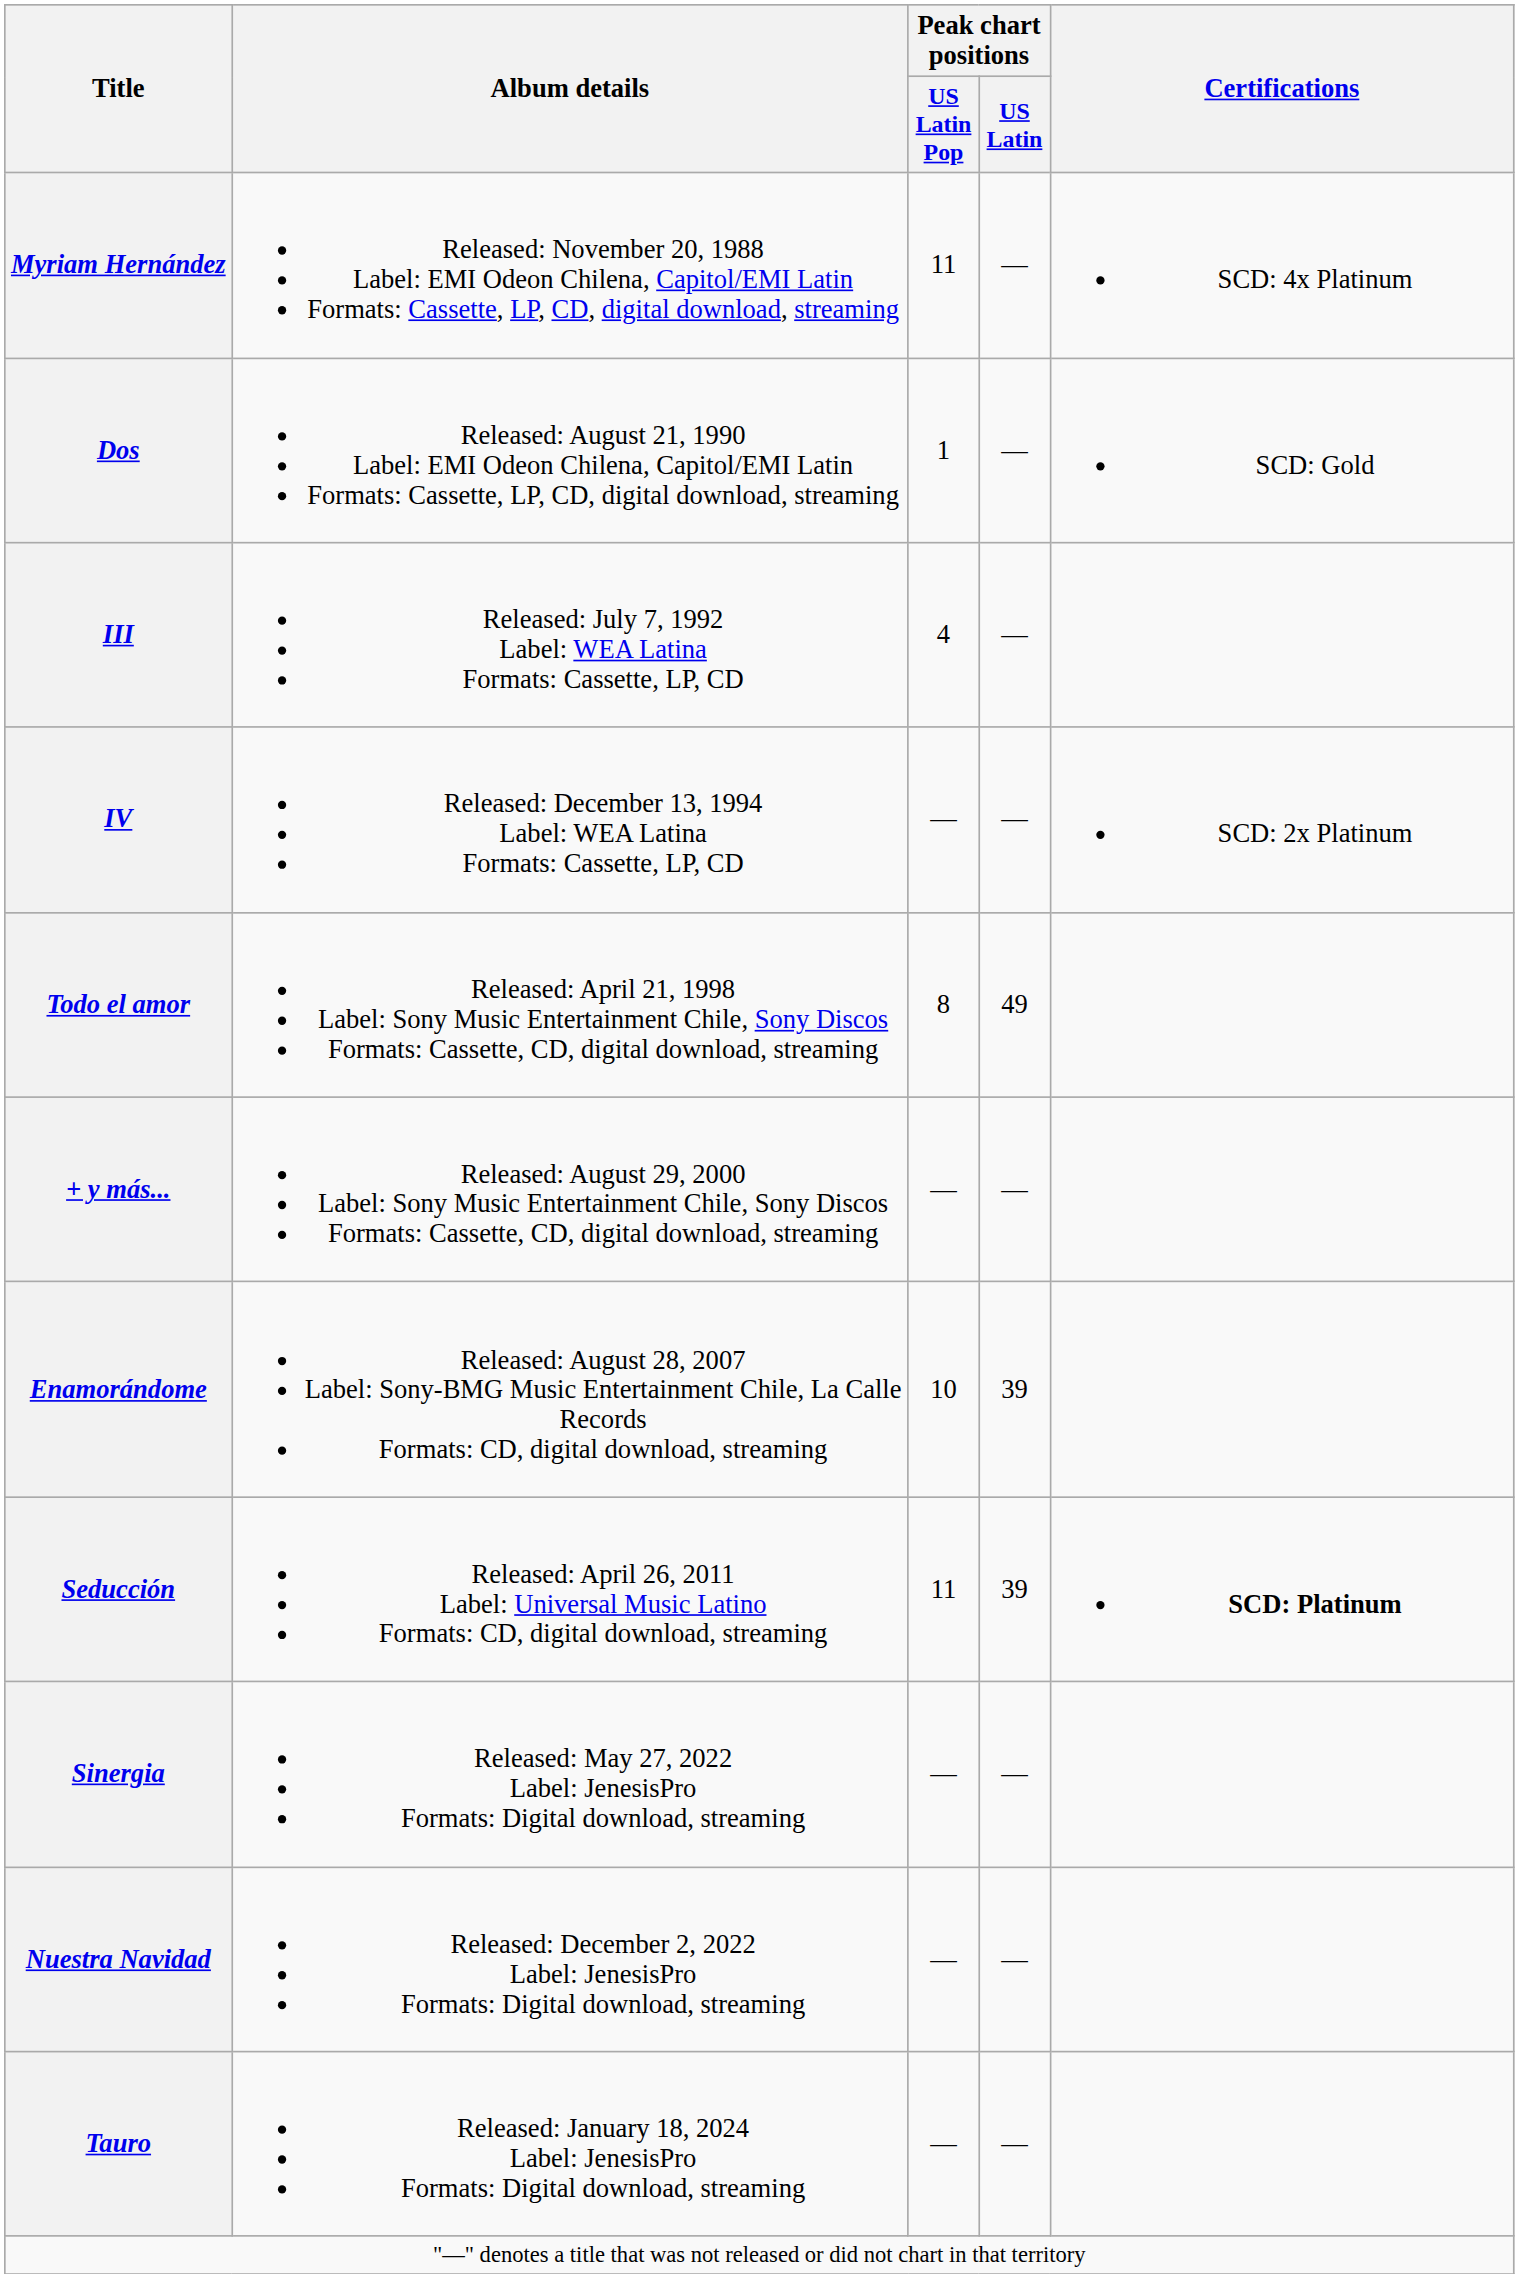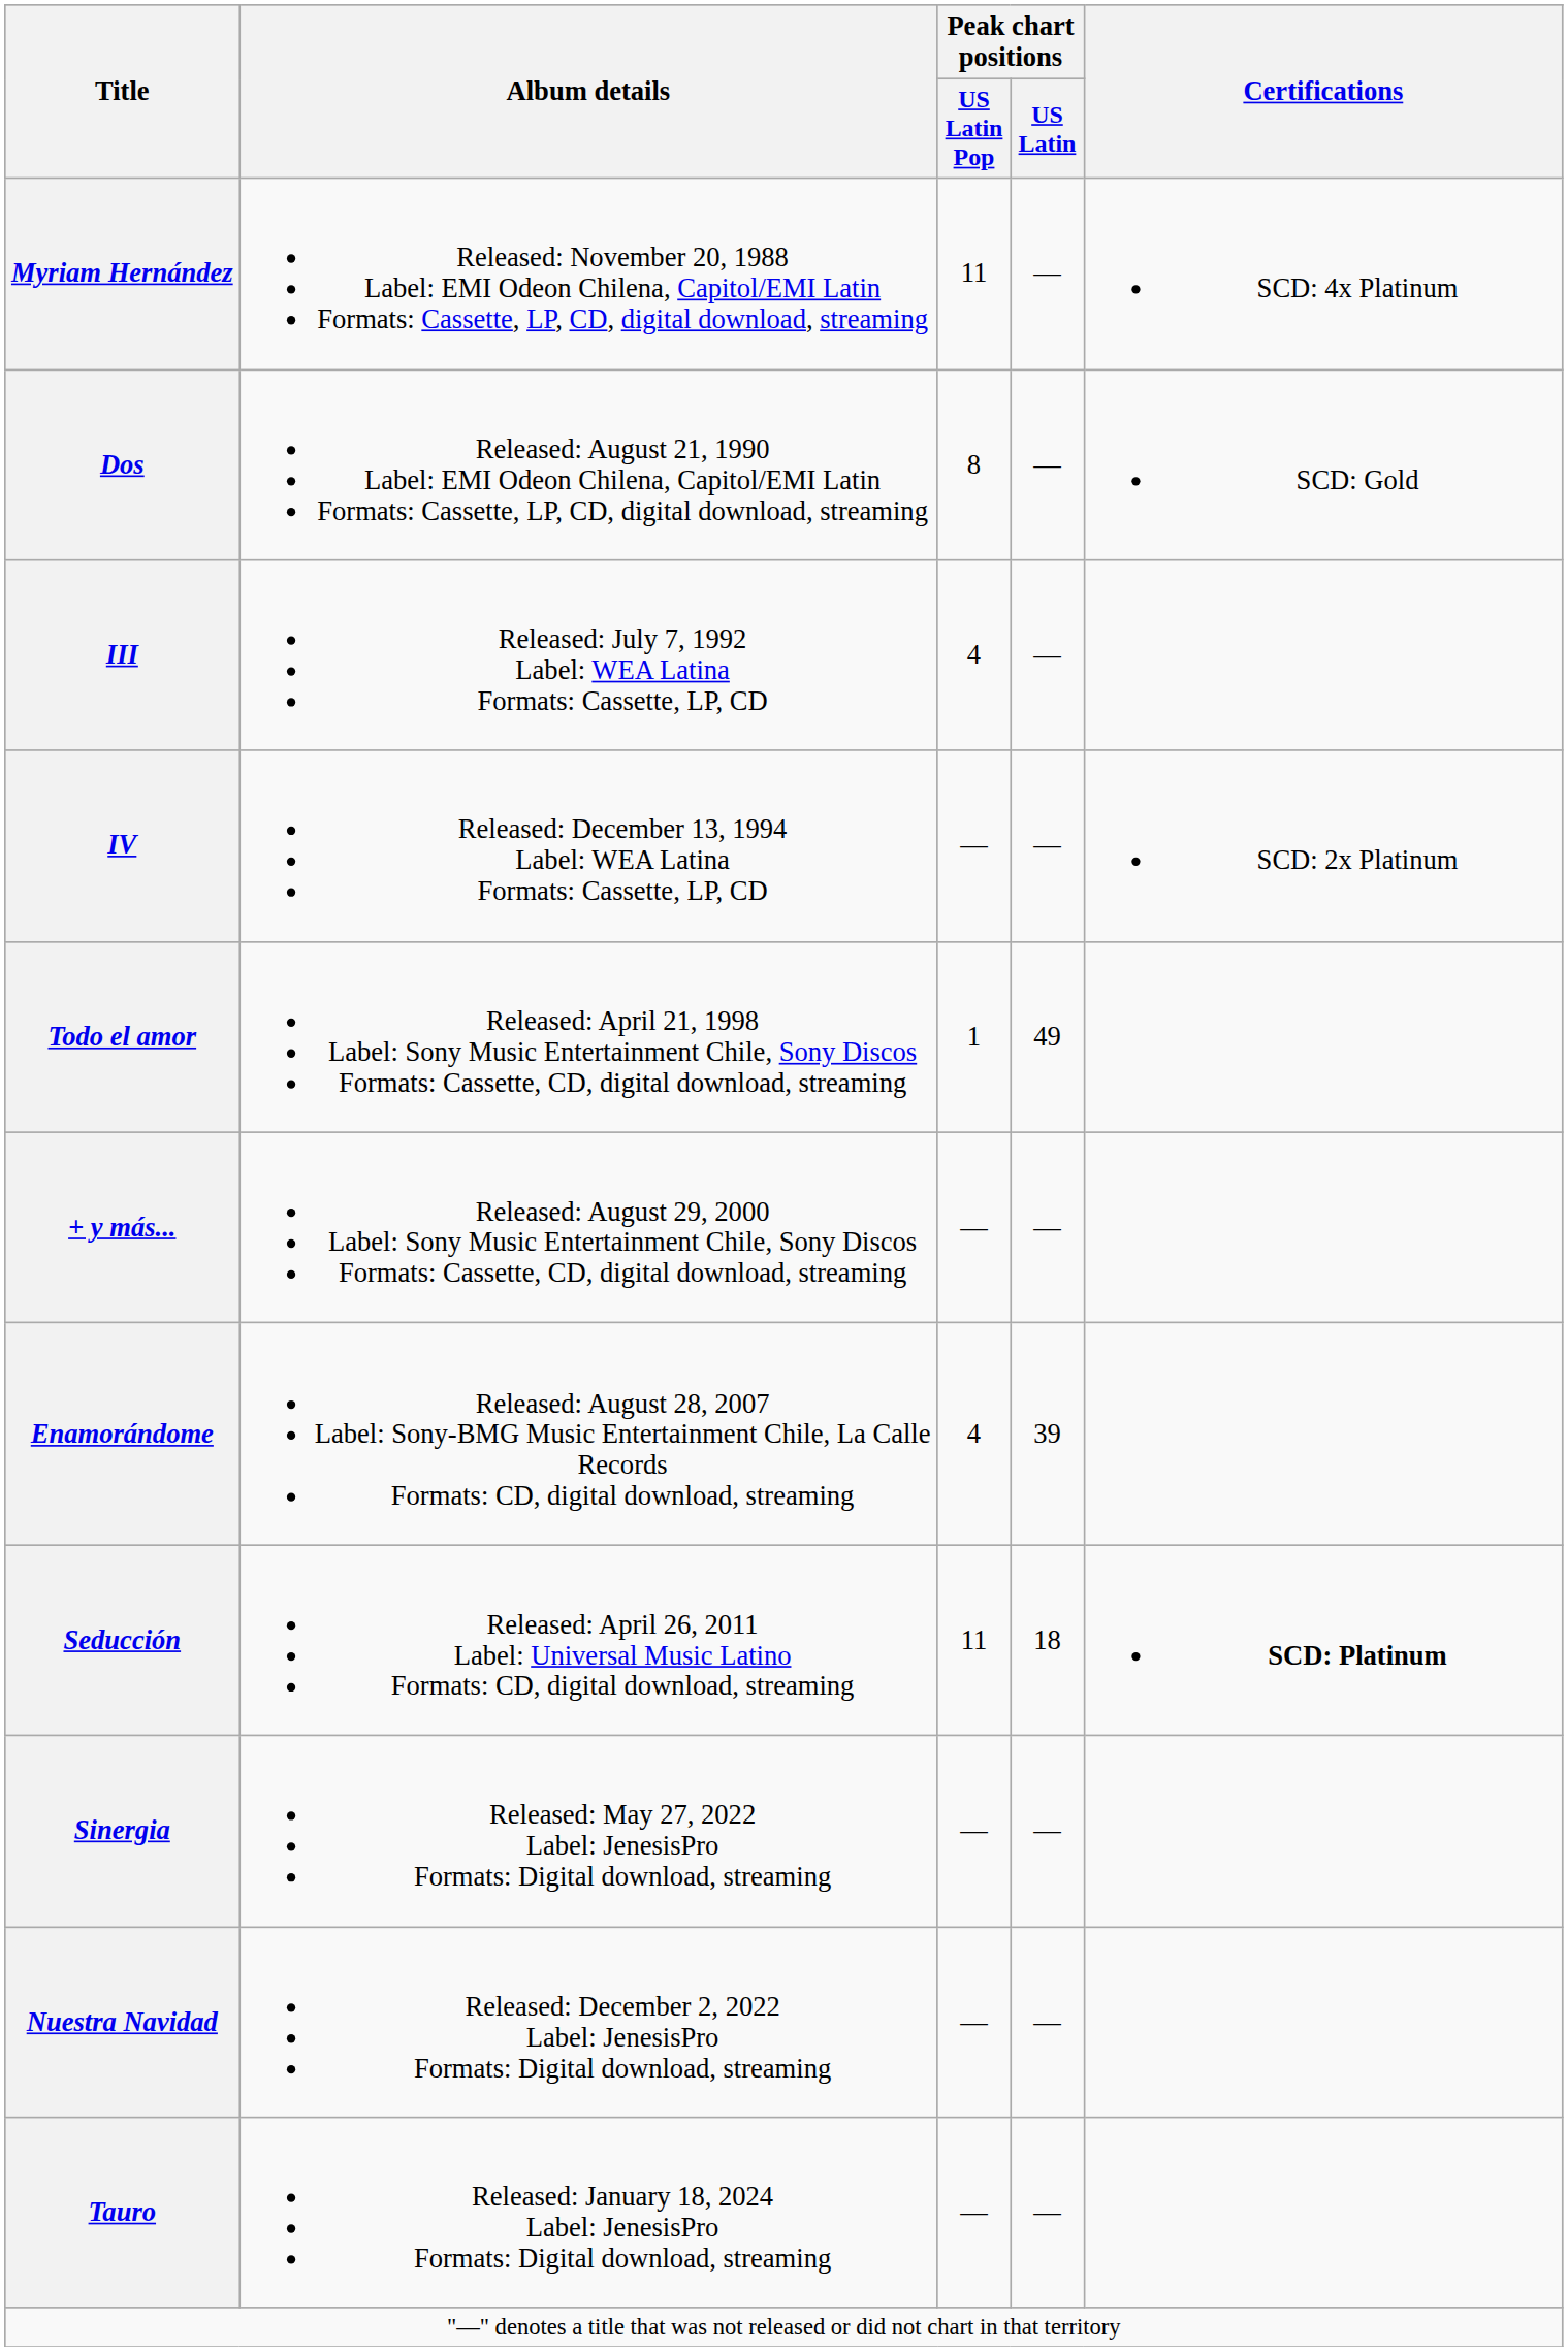Dos | Peak chart positions / US Latin Pop: 1 -> 8
Todo el amor | Peak chart positions / US Latin Pop: 8 -> 1
Enamorándome | Peak chart positions / US Latin Pop: 10 -> 4
Seducción | Peak chart positions / US Latin: 39 -> 18
